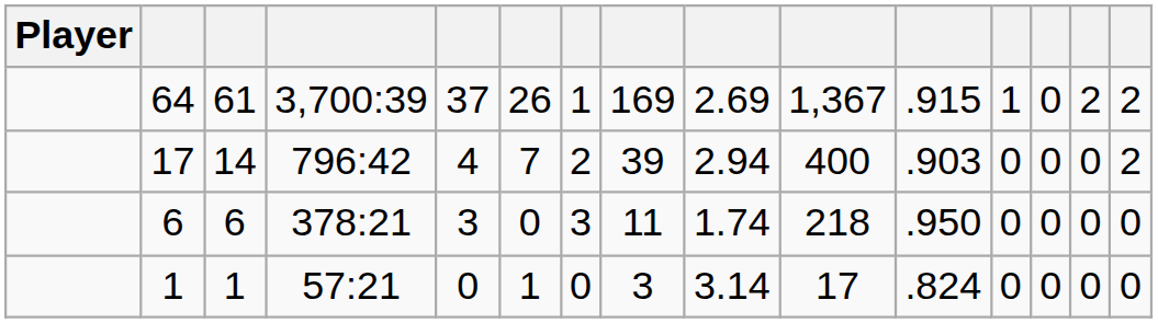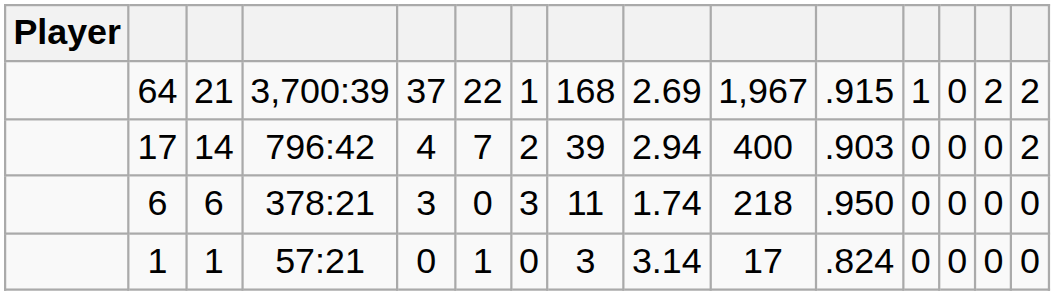64 | column 3: 61 -> 21
64 | column 6: 26 -> 22
64 | column 8: 169 -> 168
64 | column 10: 1,367 -> 1,967
